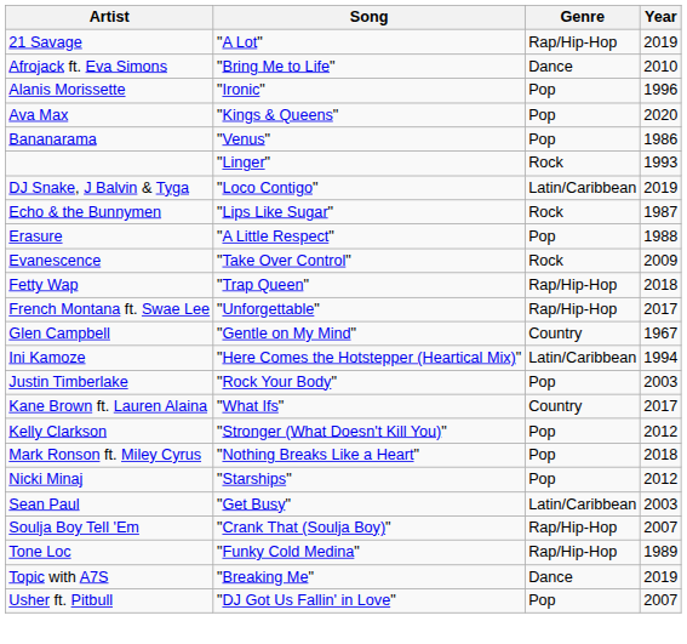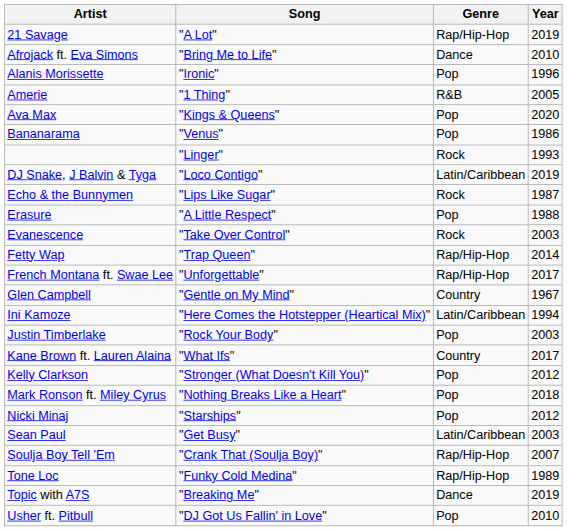+ row: Amerie | "1 Thing" | R&B | 2005
Evanescence | Year: 2009 -> 2003
Fetty Wap | Year: 2018 -> 2014
Usher ft. Pitbull | Year: 2007 -> 2010
